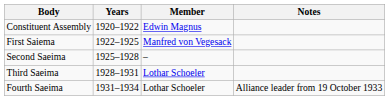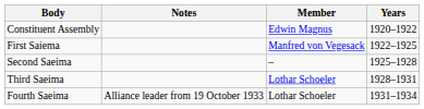columns swapped: Years <-> Notes
